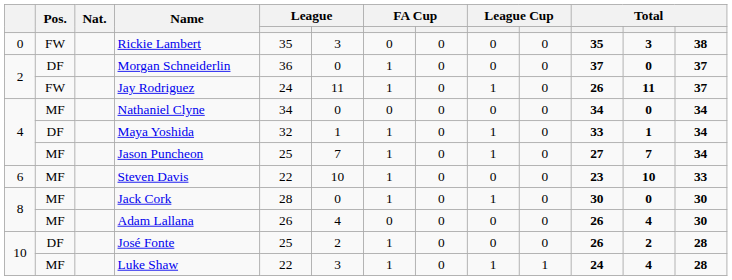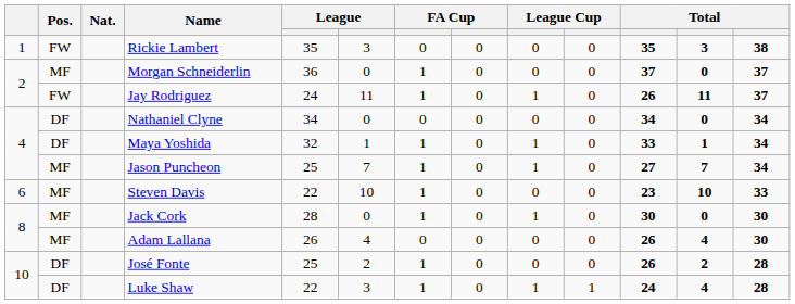Rickie Lambert | column 1: 0 -> 1
Morgan Schneiderlin | Pos.: DF -> MF
Nathaniel Clyne | Pos.: MF -> DF
Luke Shaw | Pos.: MF -> DF
